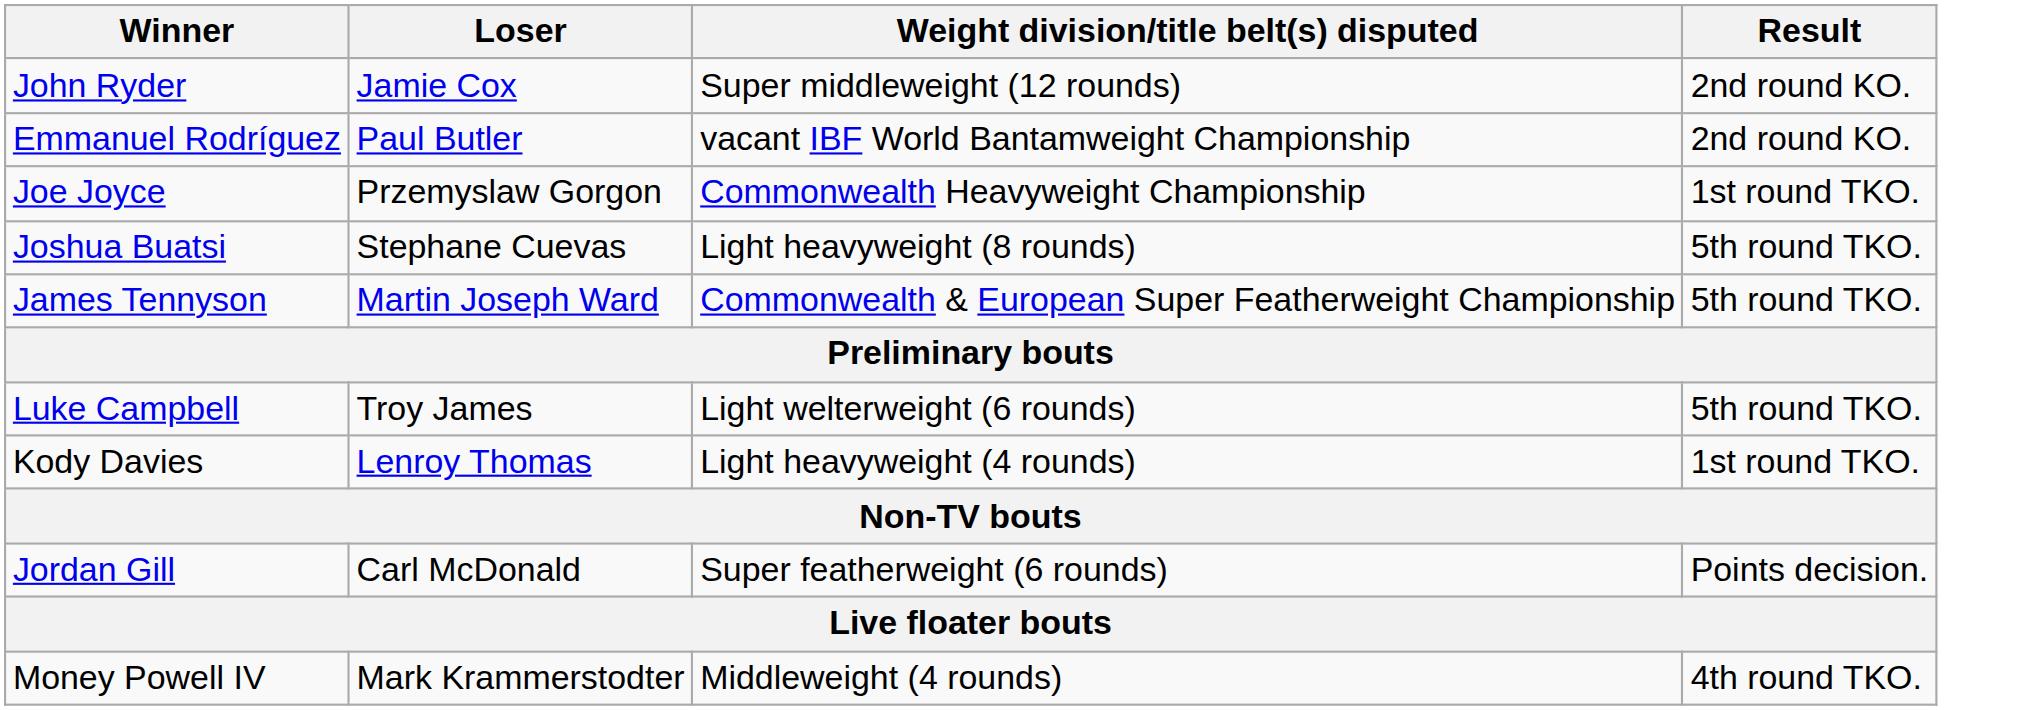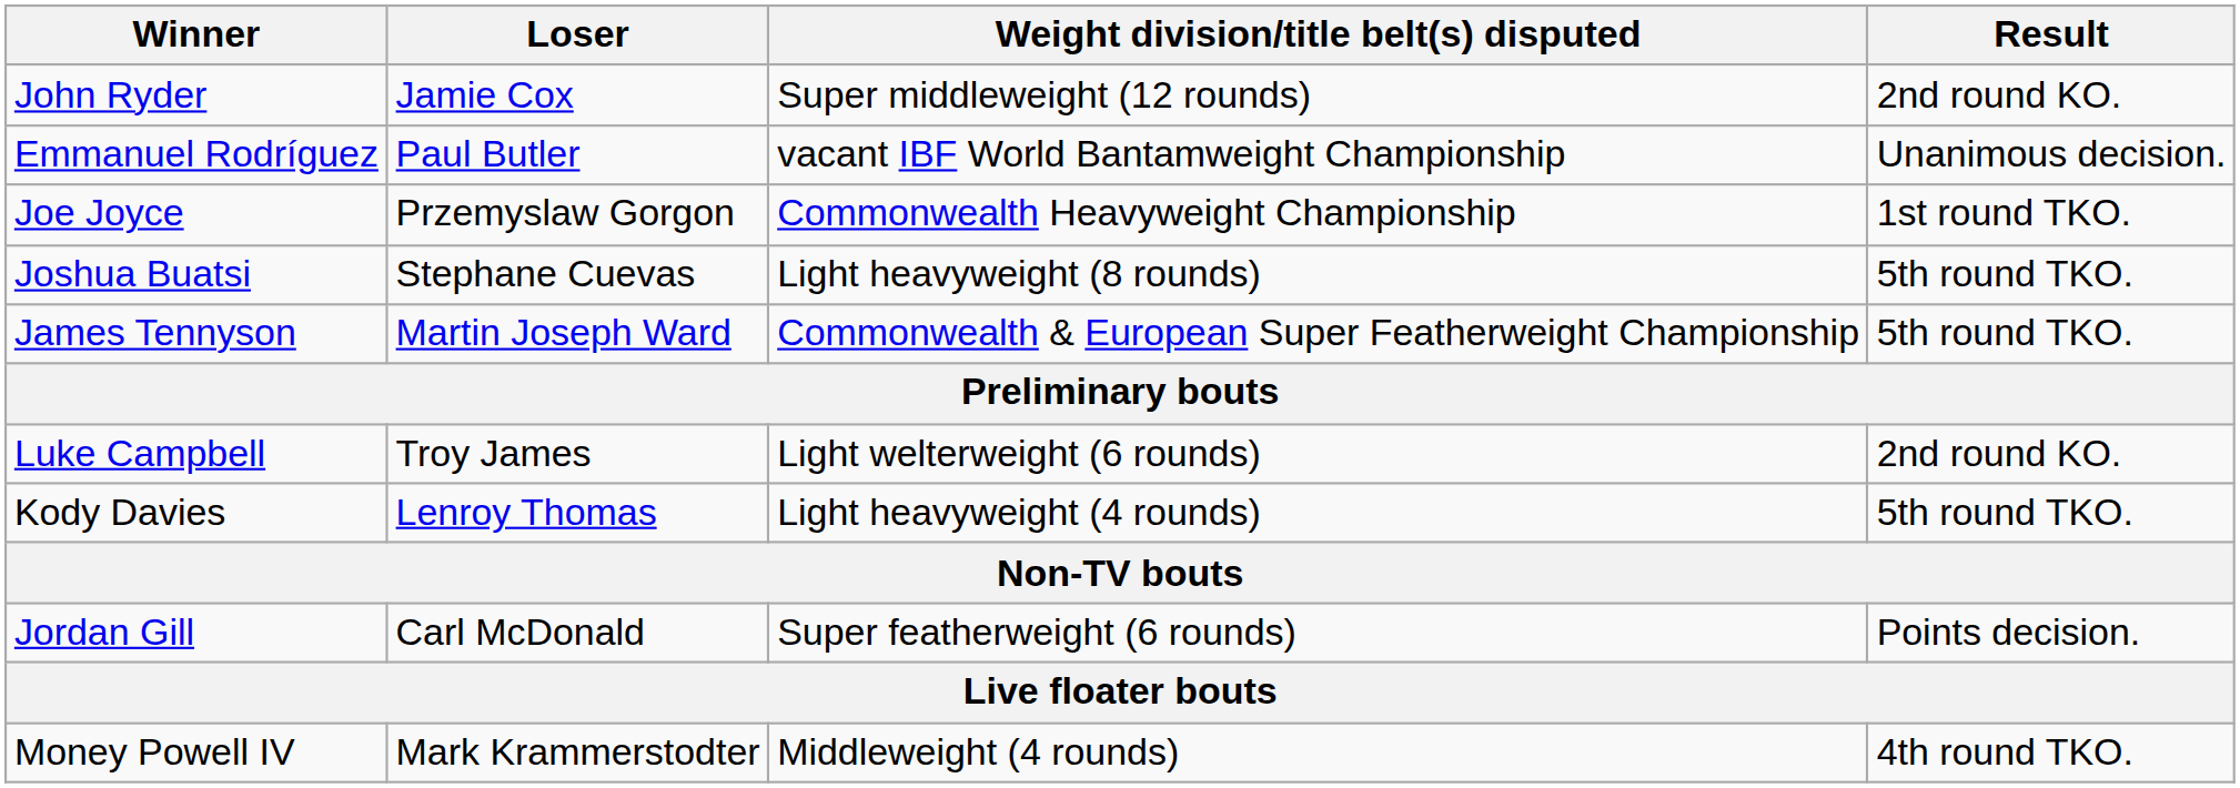Emmanuel Rodríguez | Result: 2nd round KO. -> Unanimous decision.
Luke Campbell | Result: 5th round TKO. -> 2nd round KO.
Kody Davies | Result: 1st round TKO. -> 5th round TKO.
